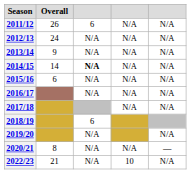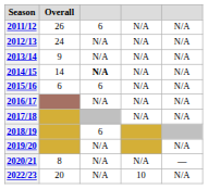2015/16 | column 3: N/A -> 6
2022/23 | Overall: 21 -> 20
